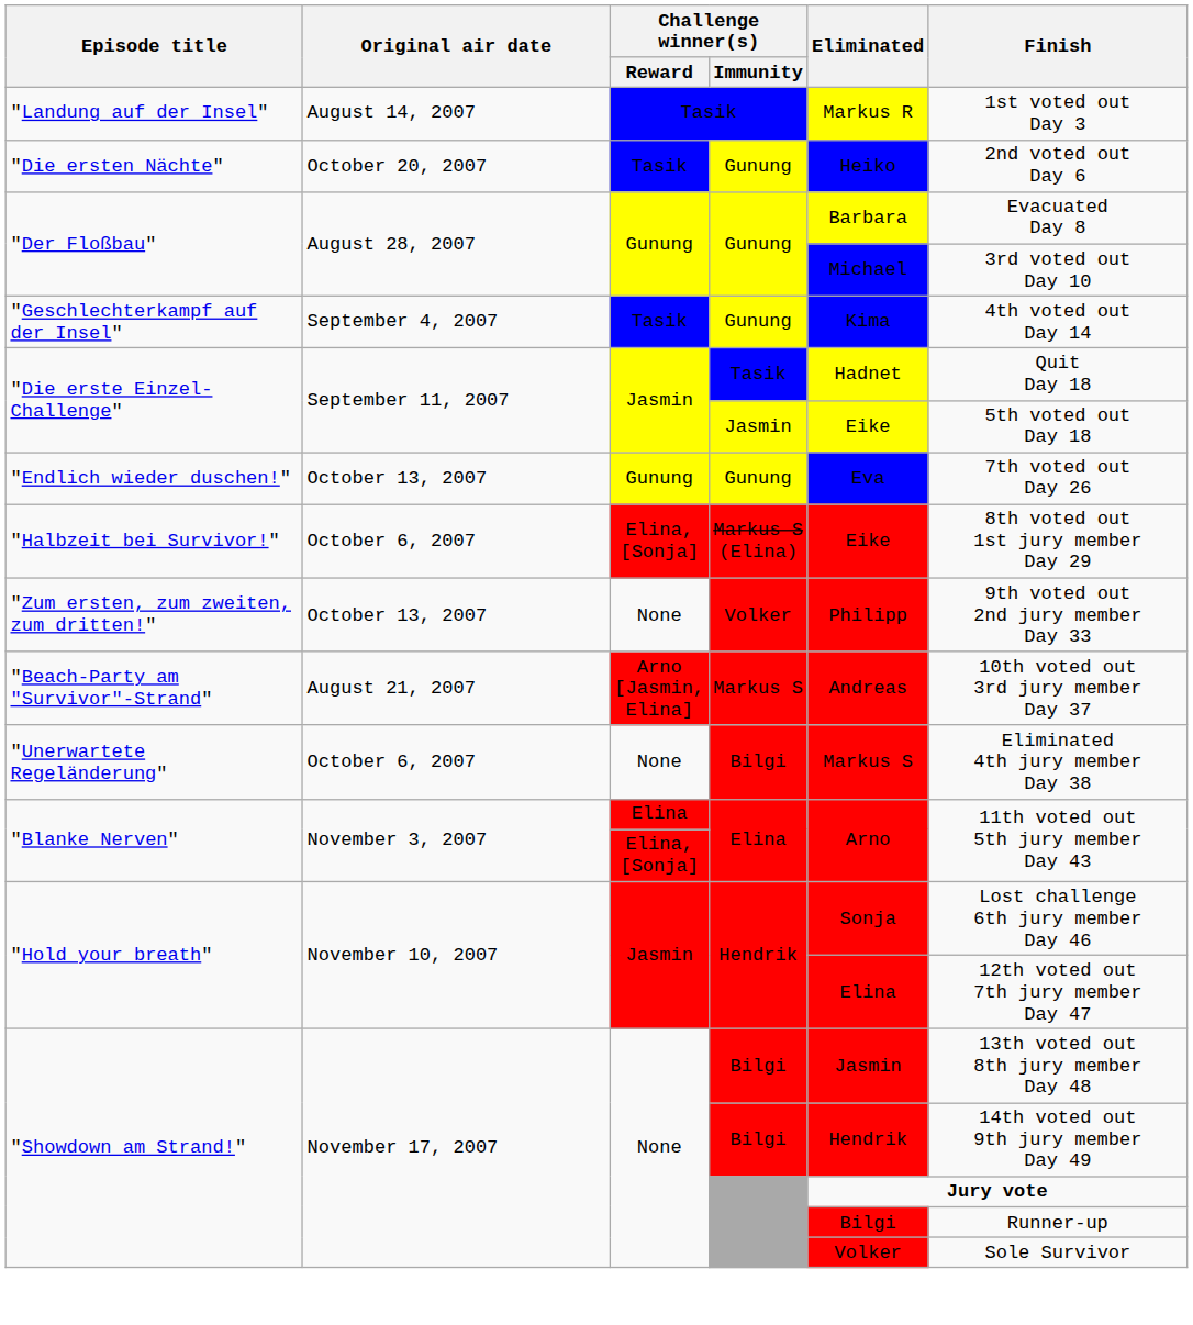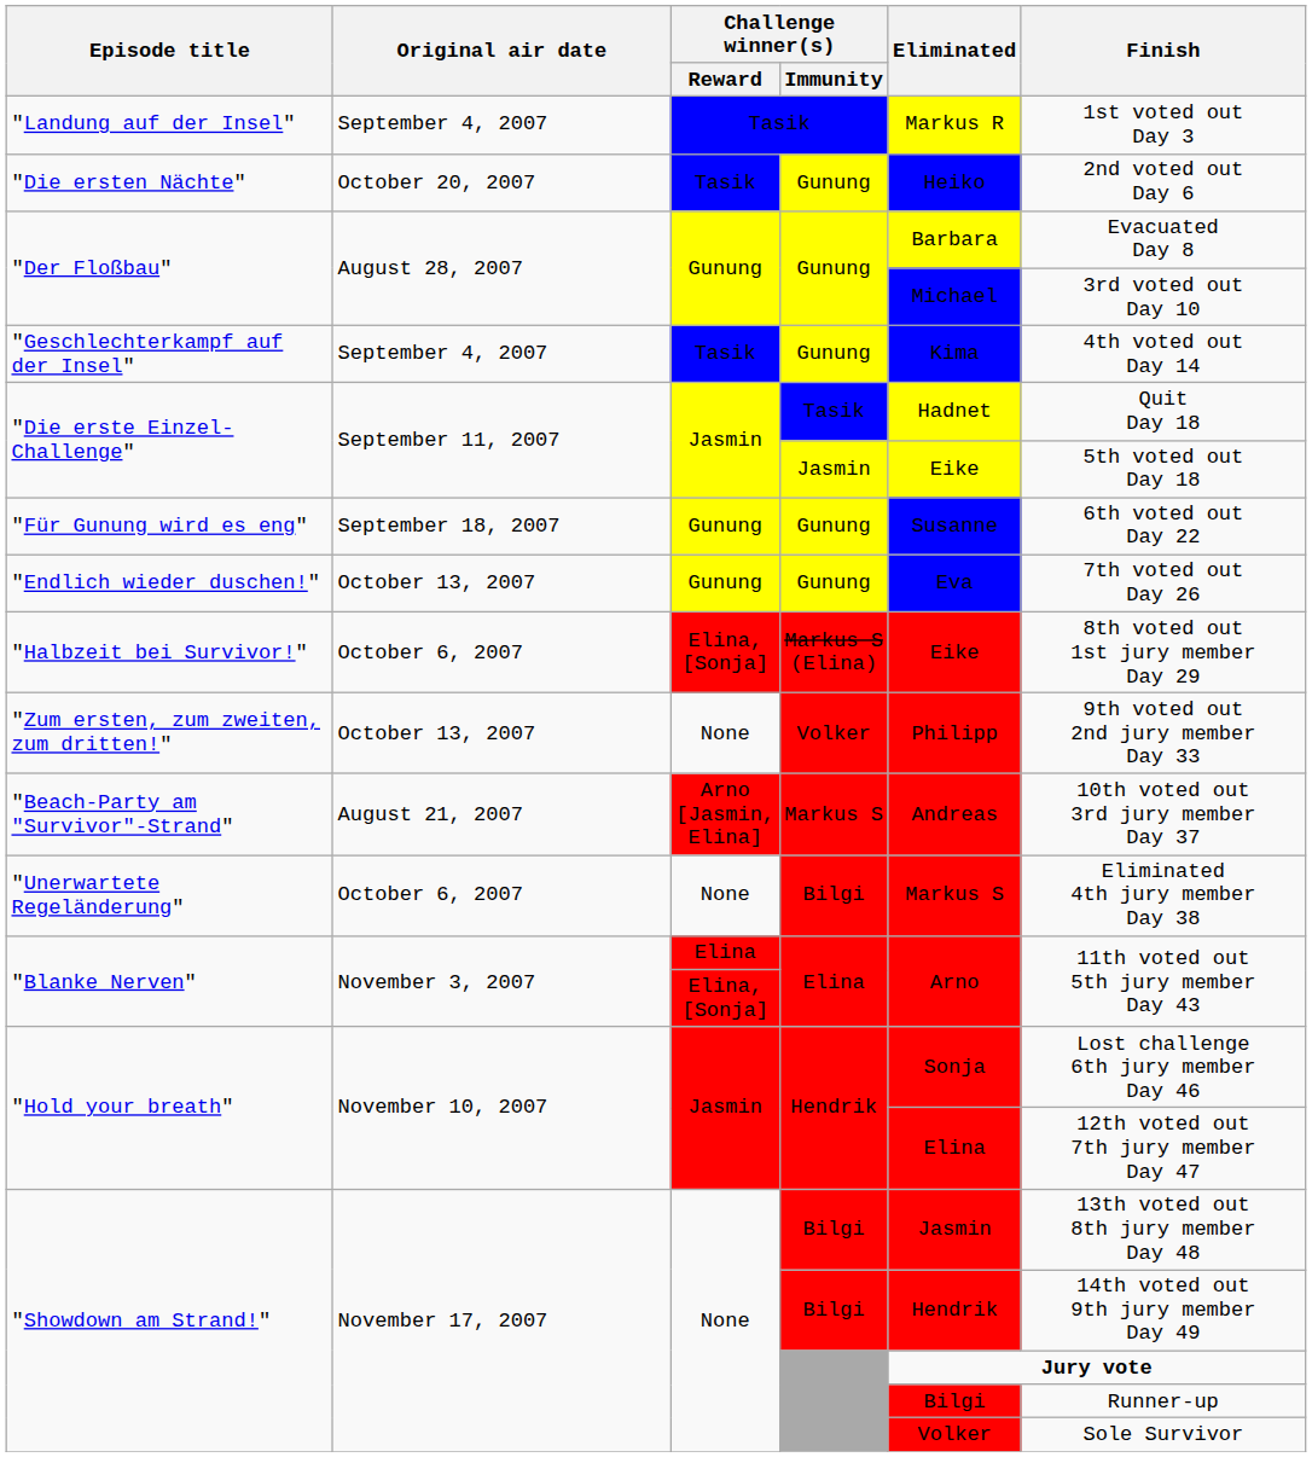"Landung auf der Insel" | Original air date: August 14, 2007 -> September 4, 2007
+ row: "Für Gunung wird es eng" | September 18, 2007 | Gunung | Gunung | Susanne | 6th voted out Day 22
